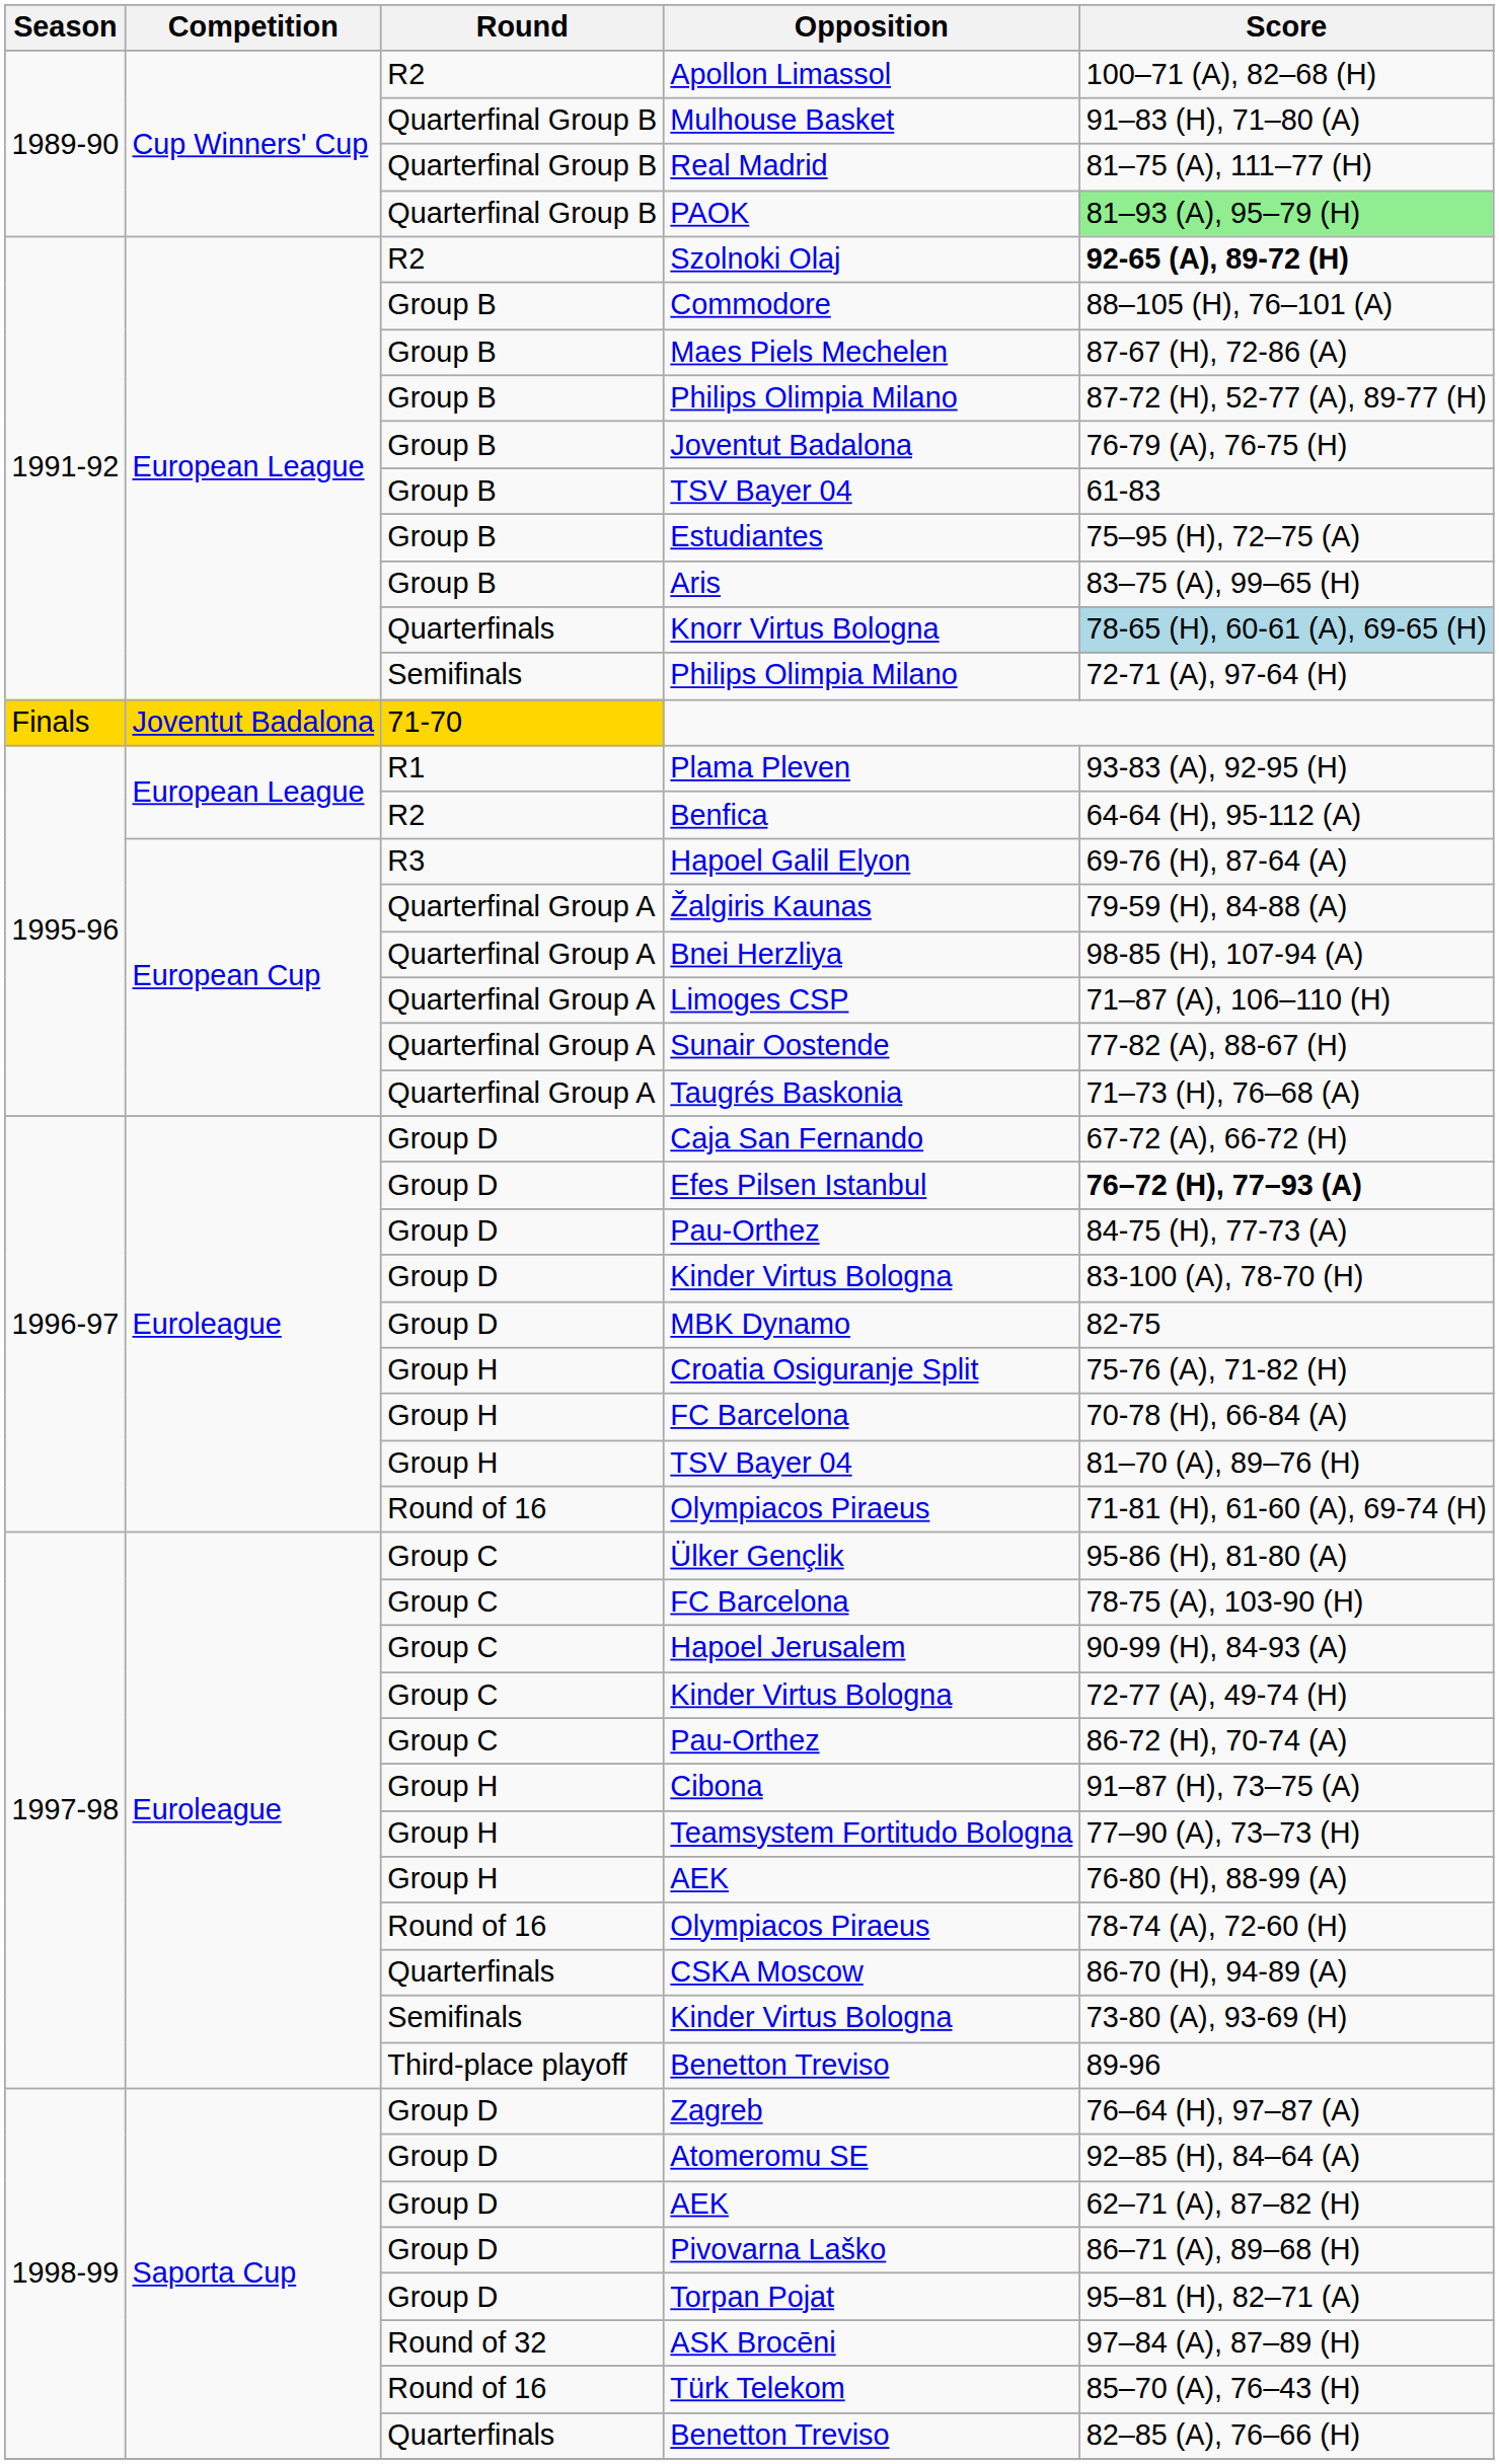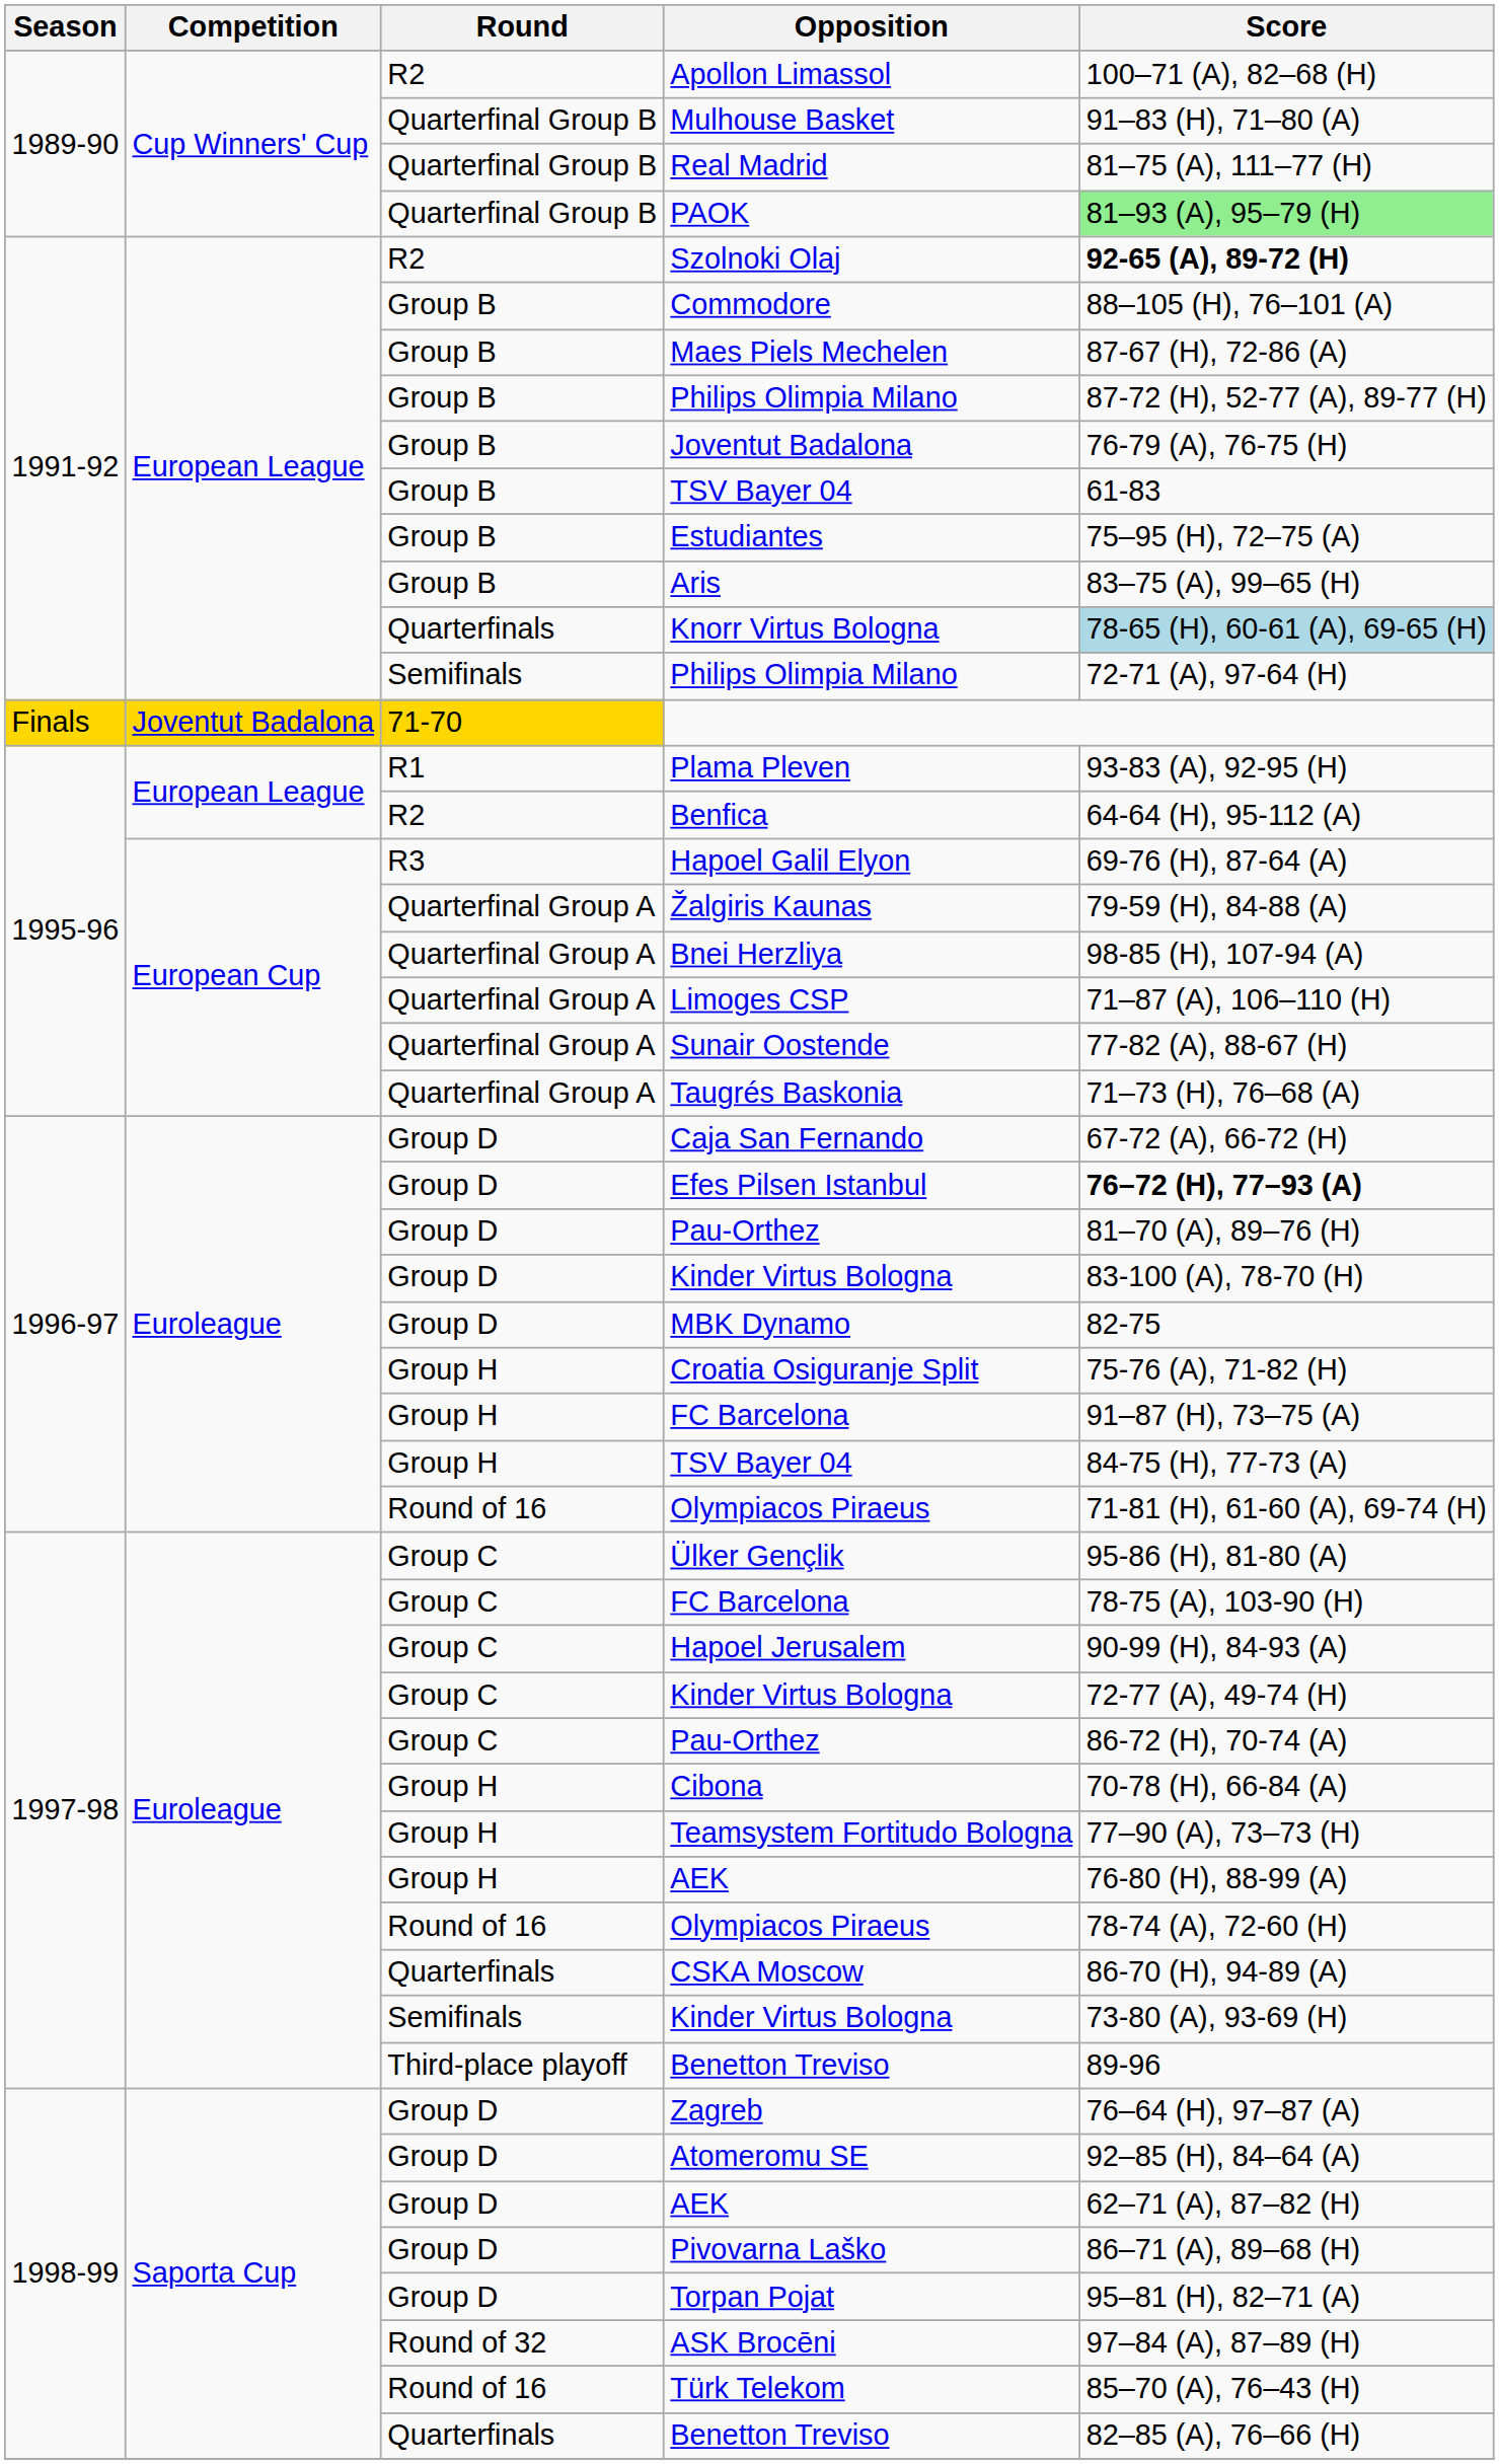Group D / Pau-Orthez | Score: 84-75 (H), 77-73 (A) -> 81–70 (A), 89–76 (H)
Group H / FC Barcelona | Score: 70-78 (H), 66-84 (A) -> 91–87 (H), 73–75 (A)
Group H / TSV Bayer 04 | Score: 81–70 (A), 89–76 (H) -> 84-75 (H), 77-73 (A)
Cibona | Score: 91–87 (H), 73–75 (A) -> 70-78 (H), 66-84 (A)
